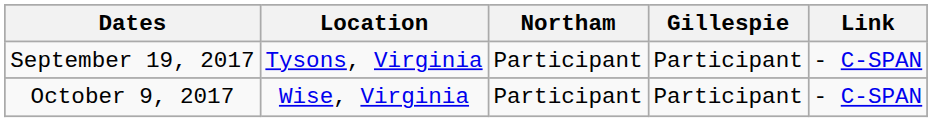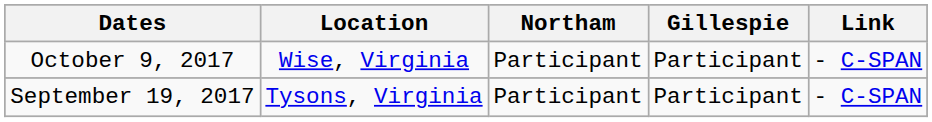rows swapped: September 19, 2017 <-> October 9, 2017
